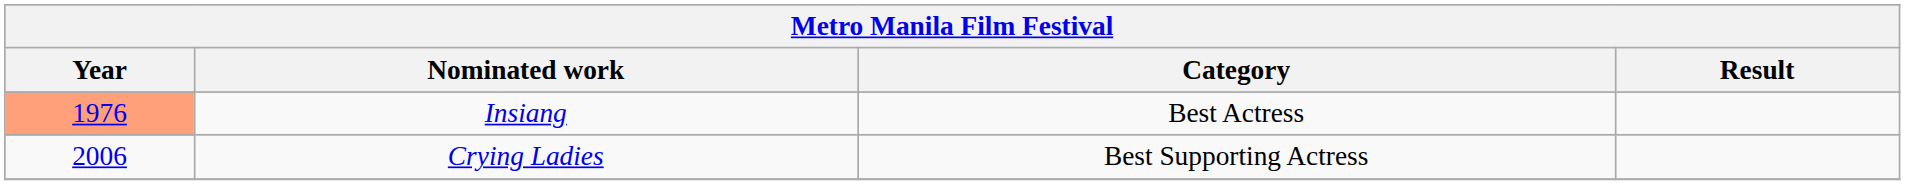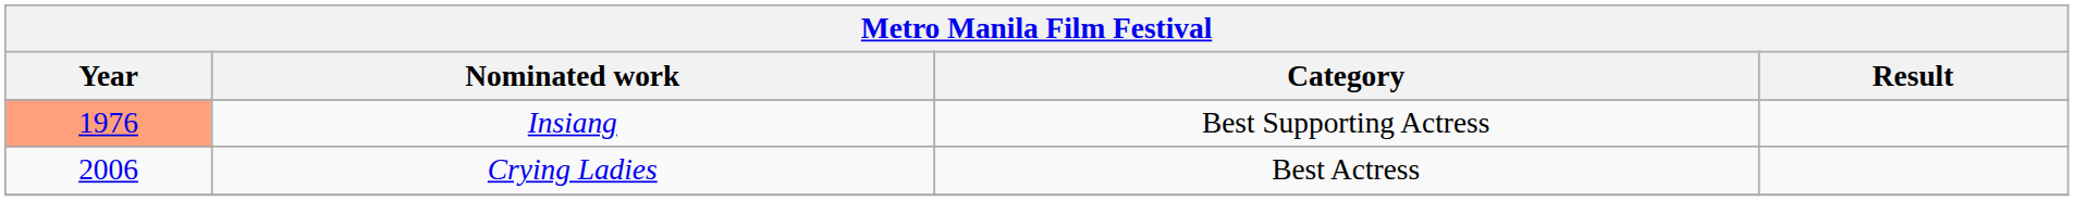Insiang | Category: Best Actress -> Best Supporting Actress
Crying Ladies | Category: Best Supporting Actress -> Best Actress
